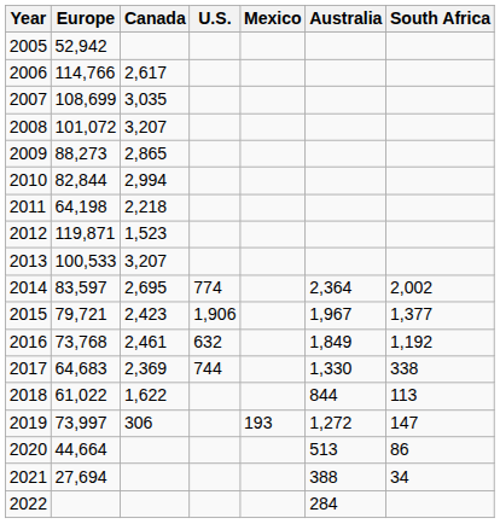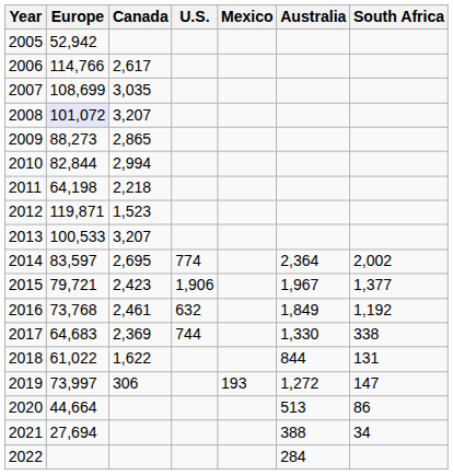2008 | Europe: no background -> lavender background
2018 | South Africa: 113 -> 131
